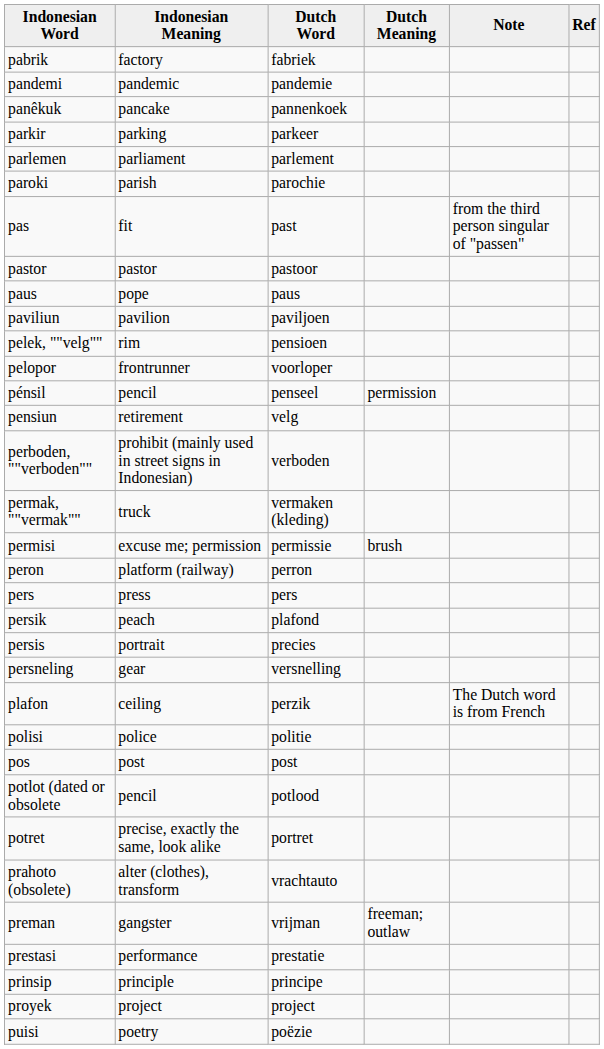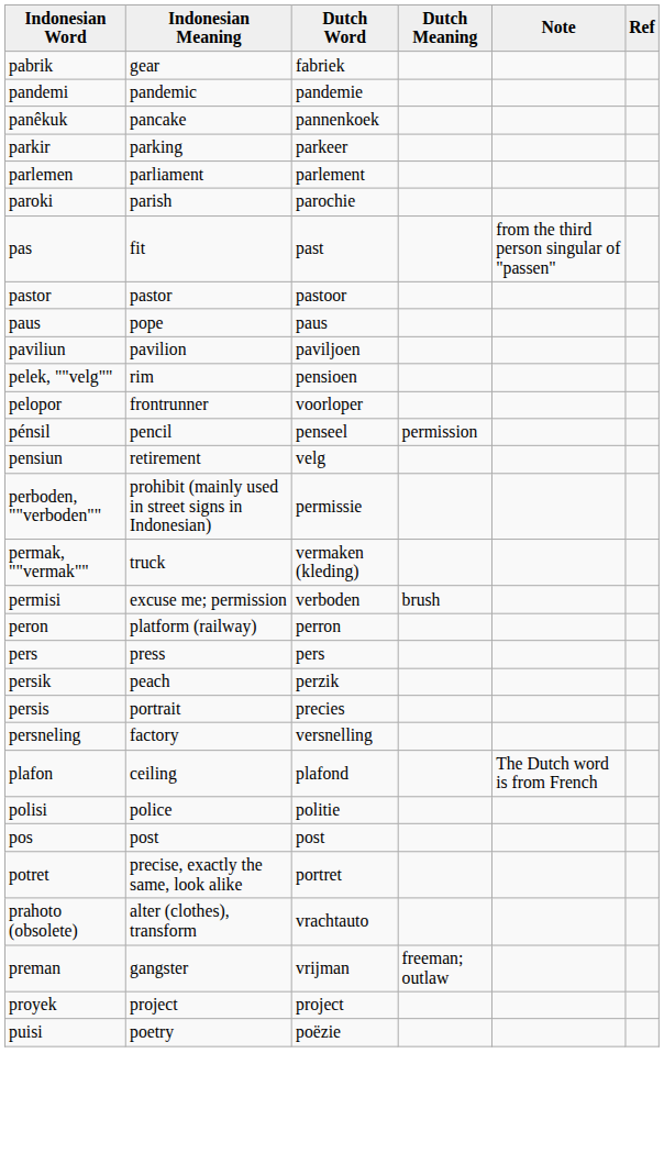pabrik | Indonesian Meaning: factory -> gear
perboden, ""verboden"" | Dutch Word: verboden -> permissie
permisi | Dutch Word: permissie -> verboden
persik | Dutch Word: plafond -> perzik
persneling | Indonesian Meaning: gear -> factory
plafon | Dutch Word: perzik -> plafond
- row: potlot (dated or obsolete | pencil | potlood
- row: prestasi | performance | prestatie
- row: prinsip | principle | principe
